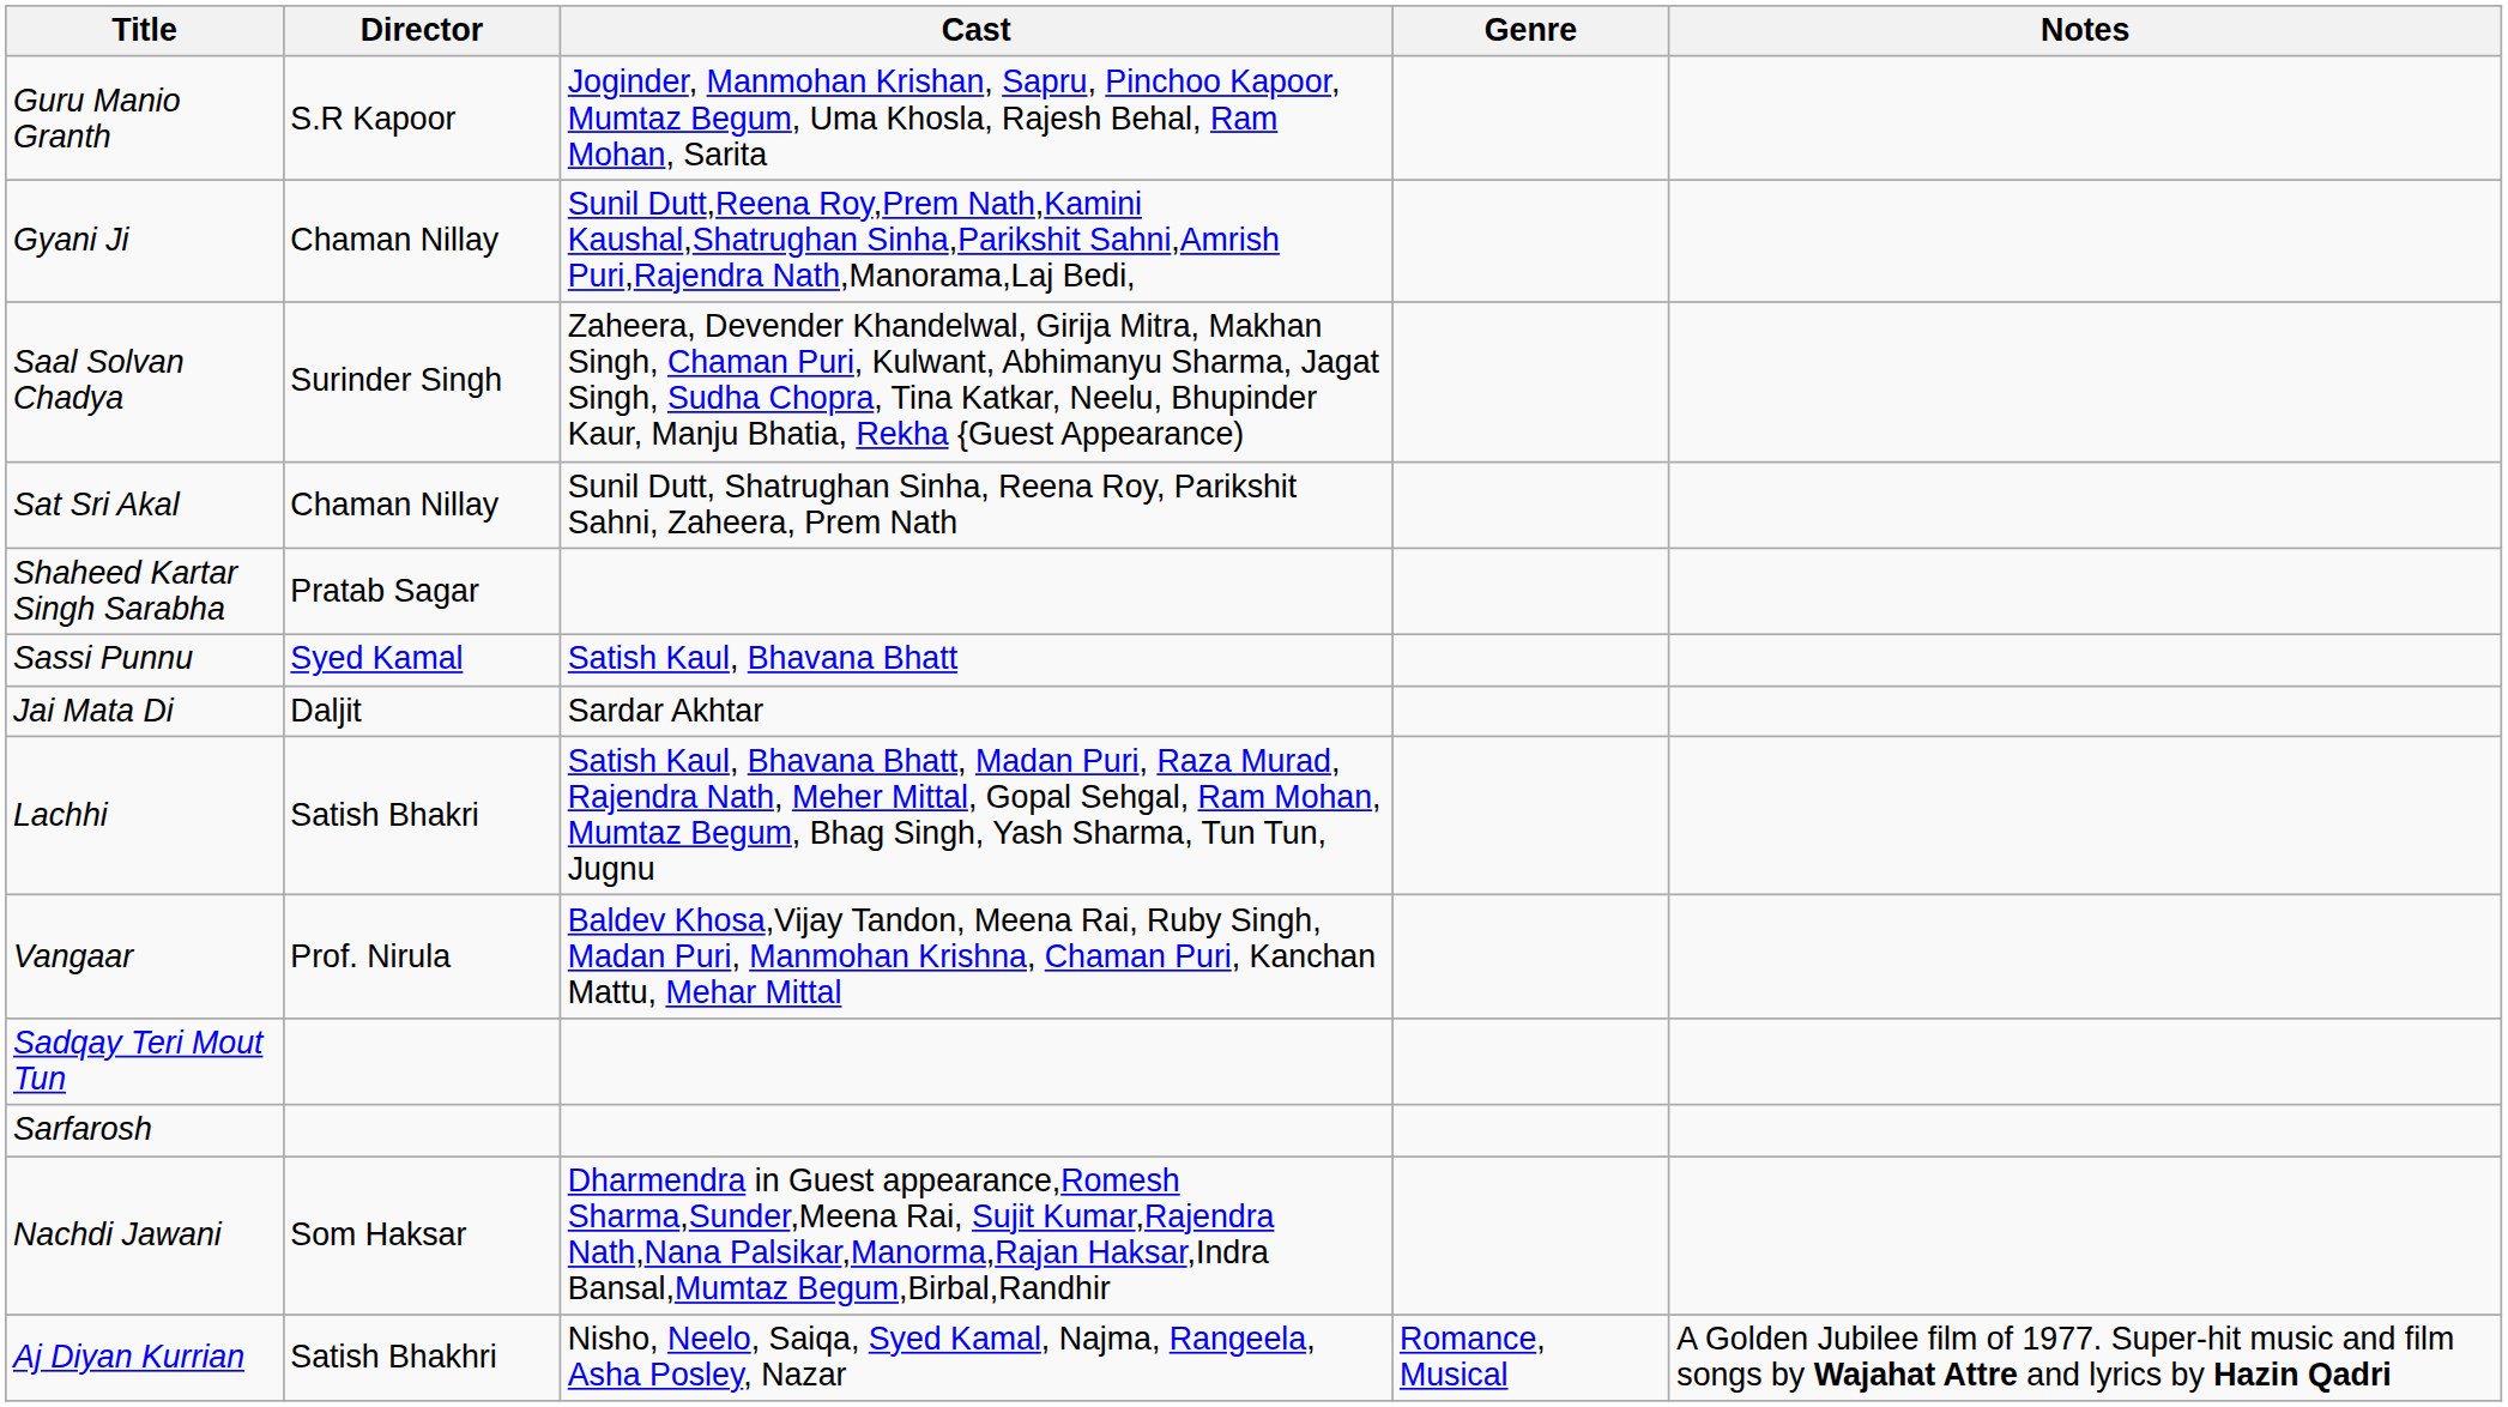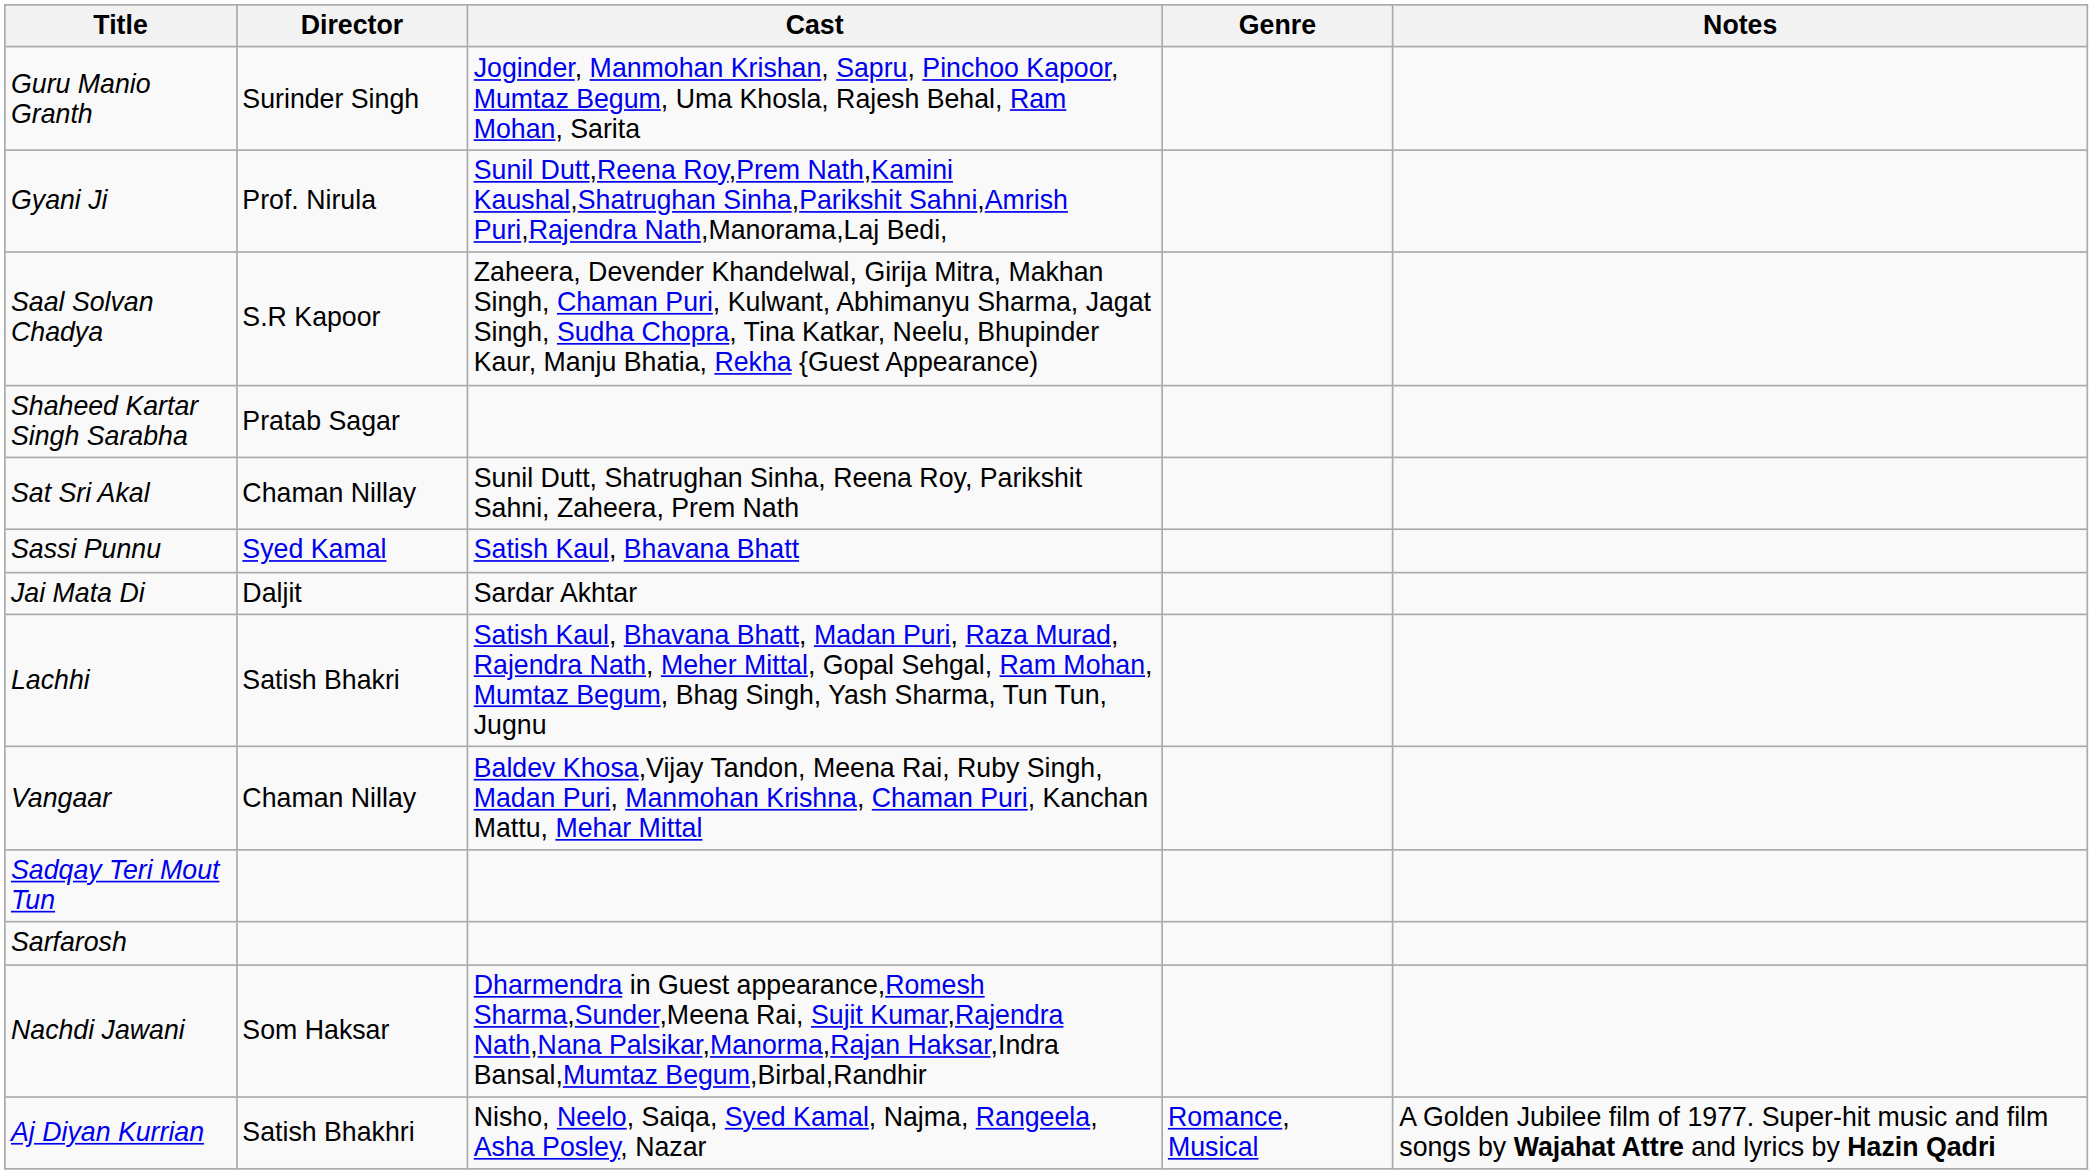Guru Manio Granth | Director: S.R Kapoor -> Surinder Singh
Gyani Ji | Director: Chaman Nillay -> Prof. Nirula
Saal Solvan Chadya | Director: Surinder Singh -> S.R Kapoor
rows swapped: Shaheed Kartar Singh Sarabha <-> Sat Sri Akal
Vangaar | Director: Prof. Nirula -> Chaman Nillay
